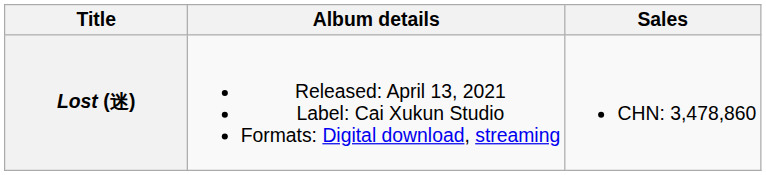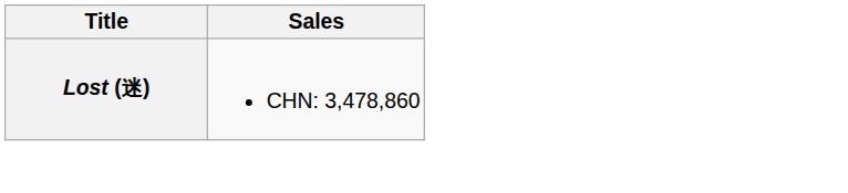- column: Album details | Released: April 13, 2021 Label: Cai Xukun Studio Formats: Digital download, streaming
